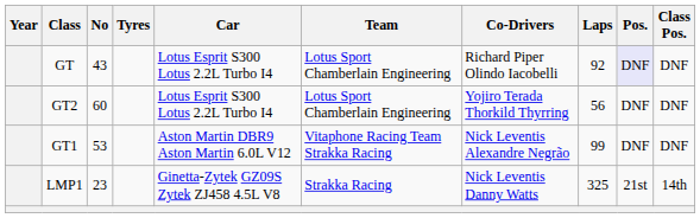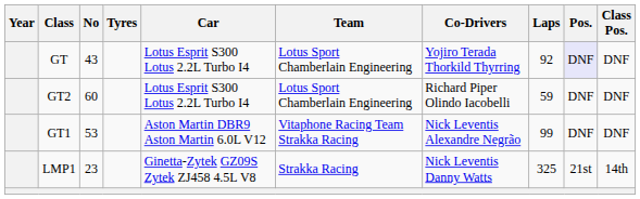GT | Co-Drivers: Richard Piper Olindo Iacobelli -> Yojiro Terada Thorkild Thyrring
GT2 | Co-Drivers: Yojiro Terada Thorkild Thyrring -> Richard Piper Olindo Iacobelli
GT2 | Laps: 56 -> 59
